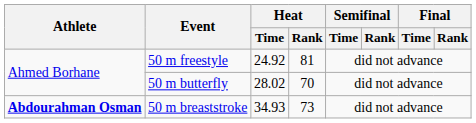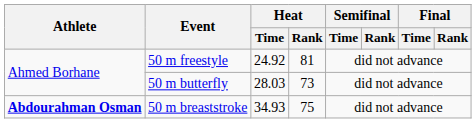50 m butterfly | Heat / Time: 28.02 -> 28.03
50 m butterfly | Heat / Rank: 70 -> 73
50 m breaststroke | Heat / Rank: 73 -> 75
